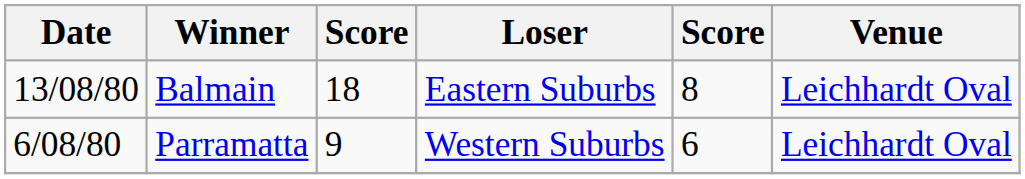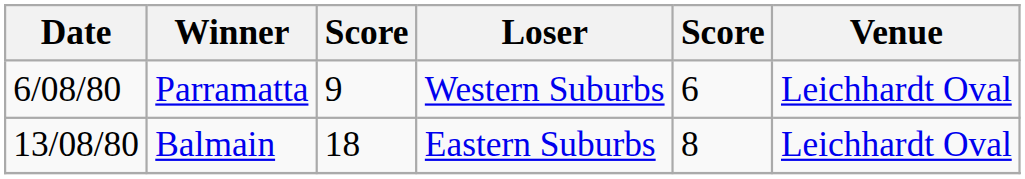rows swapped: Parramatta <-> Balmain
